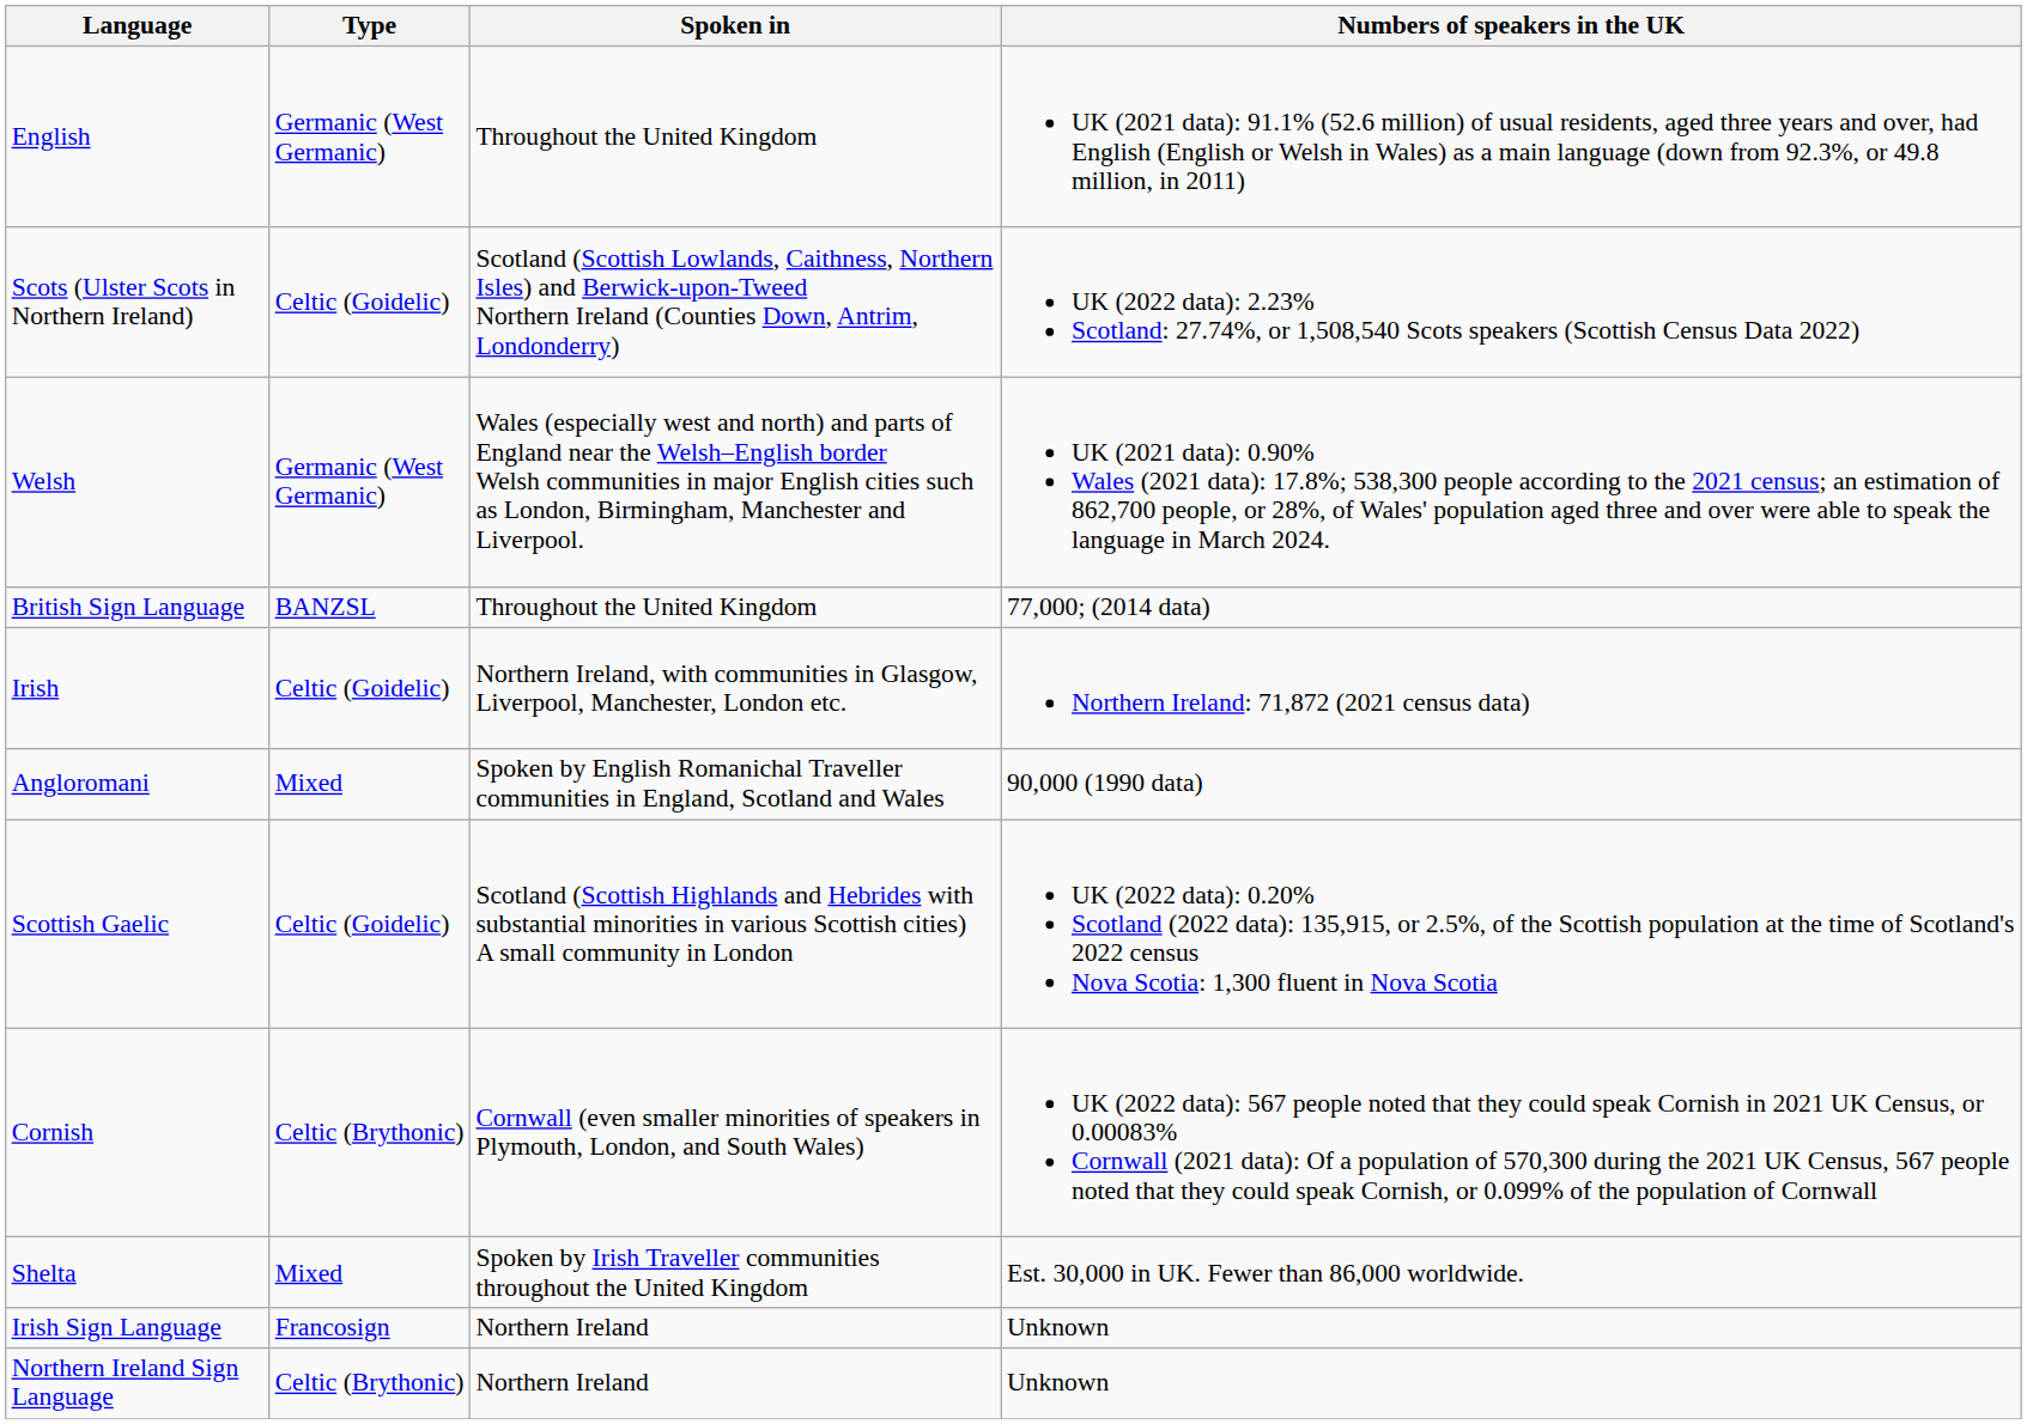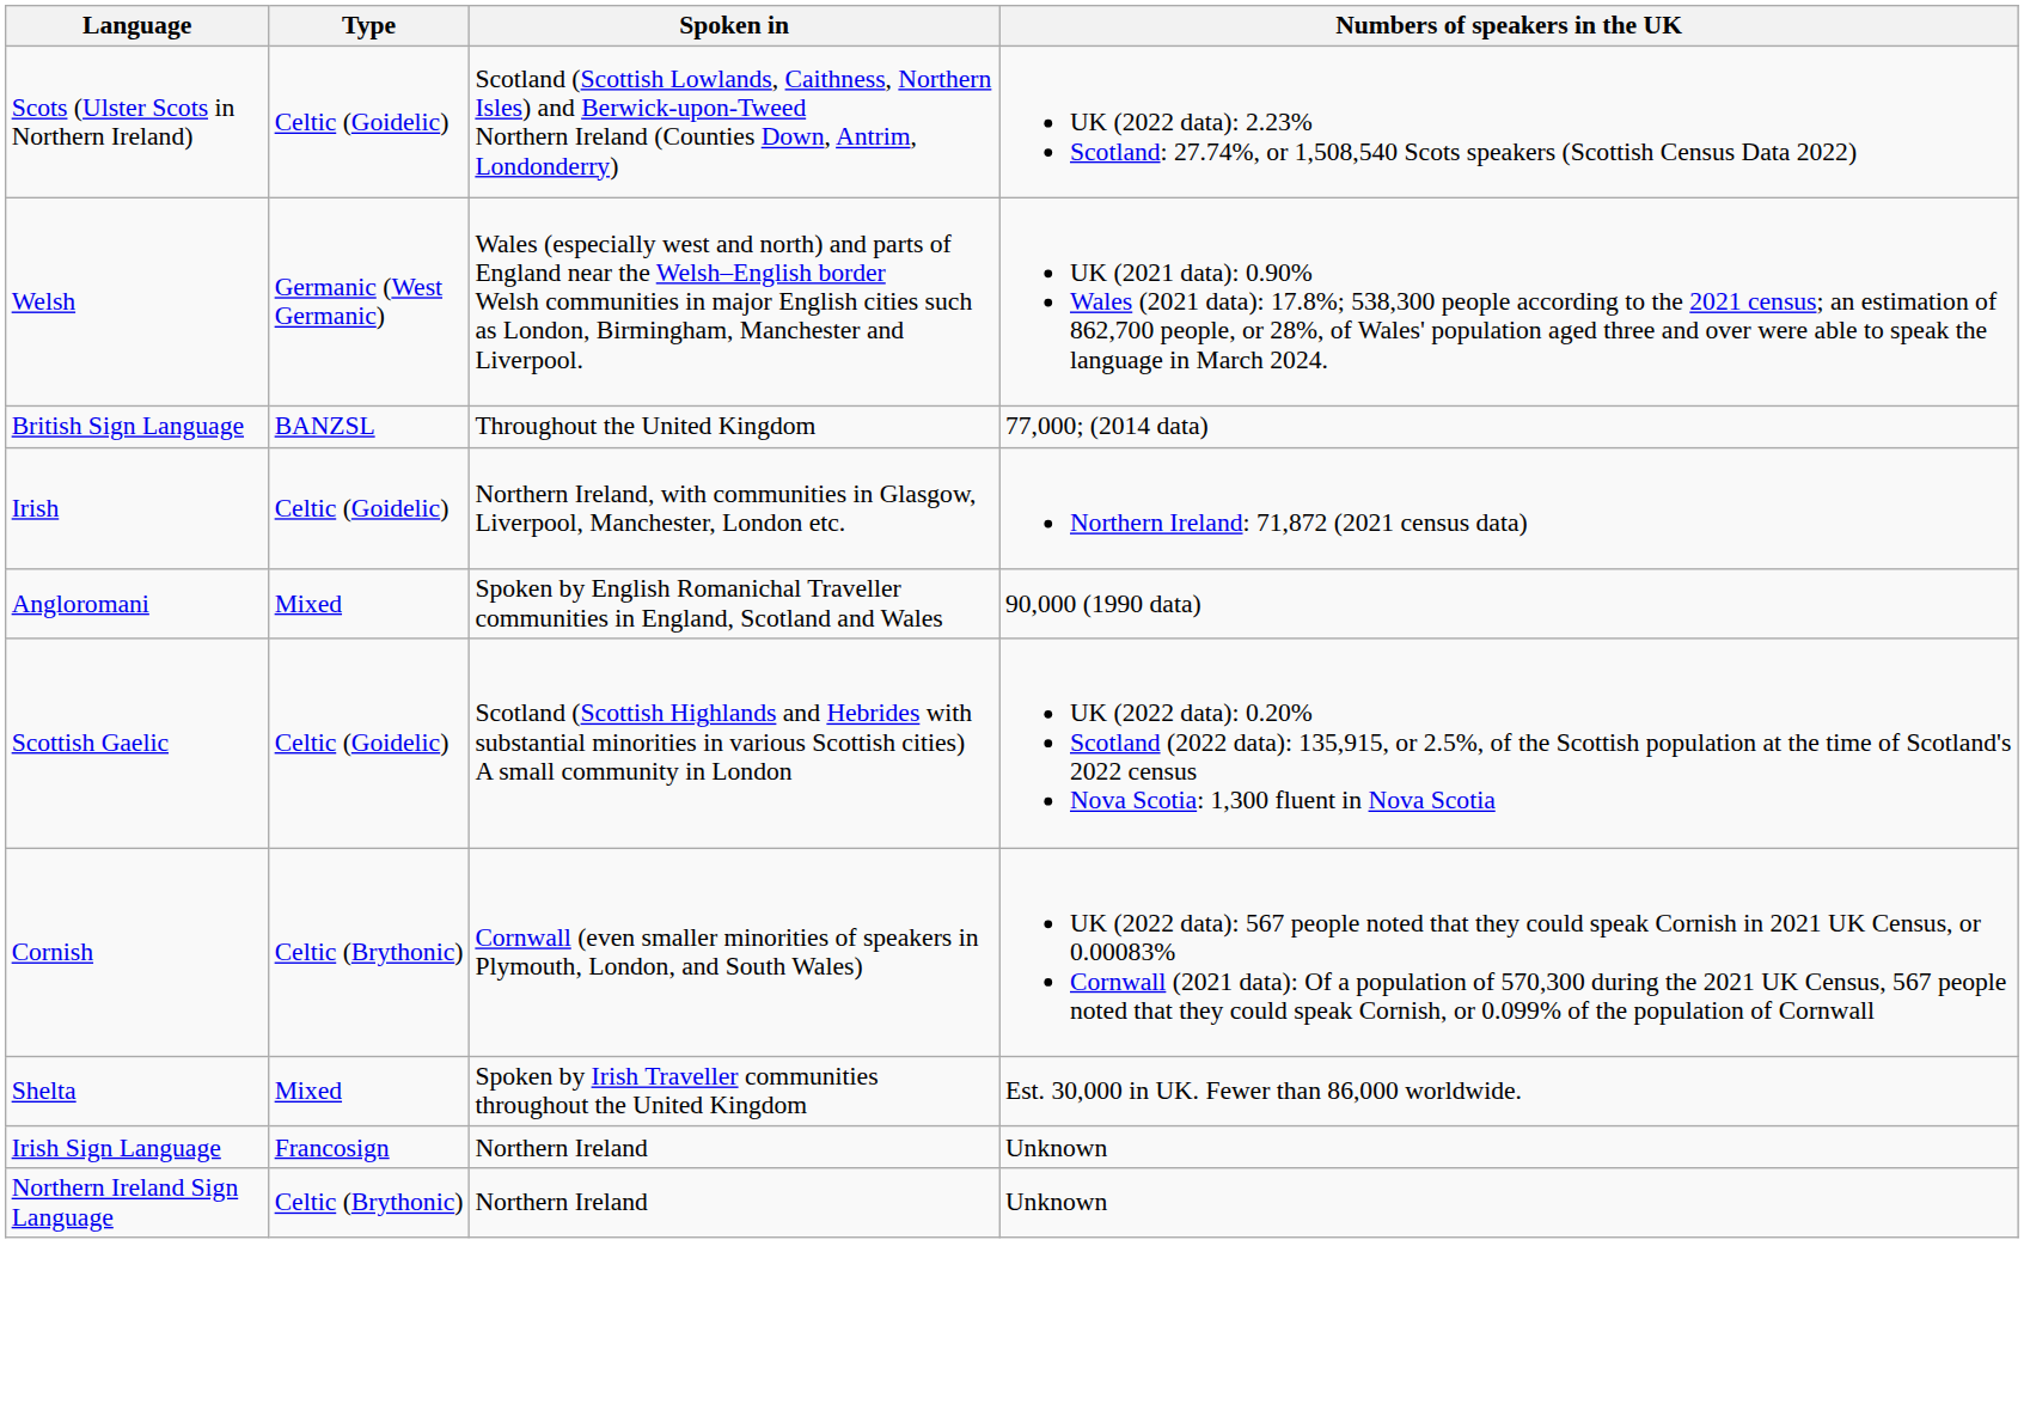- row: English | Germanic (West Germanic) | Throughout the United Kingdom | UK (2021 data): 91.1% (52.6 million) of usual residents, aged three years and over, had English (English or Welsh in Wales) as a main language (down from 92.3%, or 49.8 million, in 2011)
